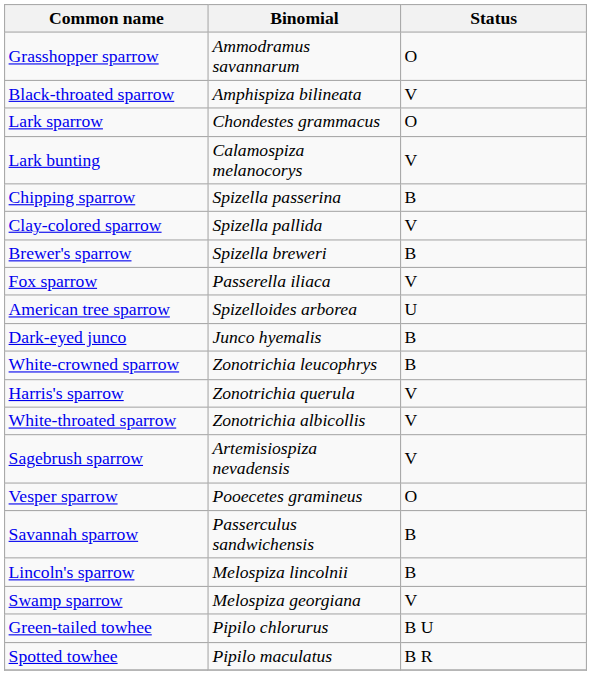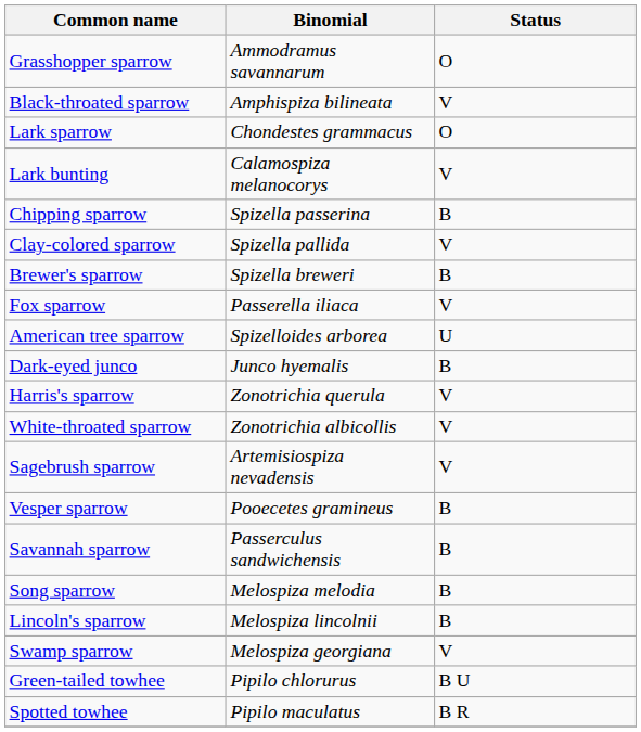- row: White-crowned sparrow | Zonotrichia leucophrys | B
Vesper sparrow | Status: O -> B
+ row: Song sparrow | Melospiza melodia | B
